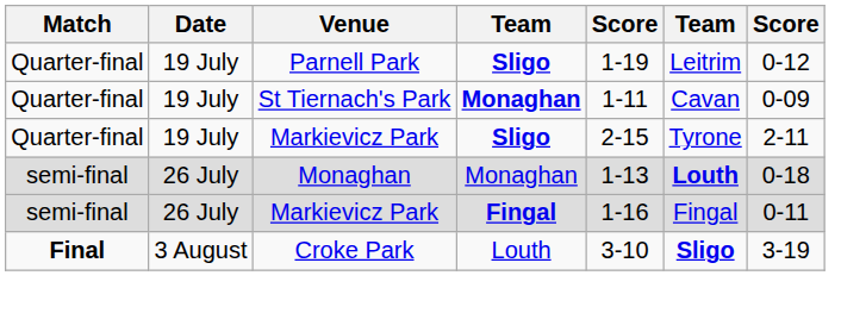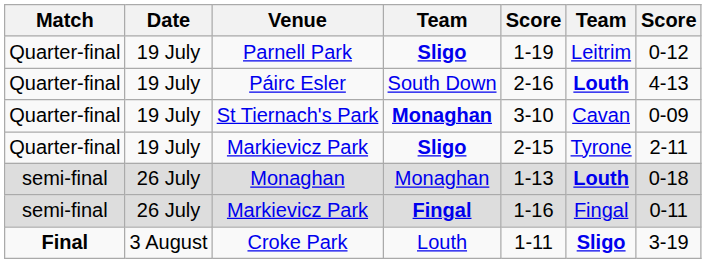+ row: Quarter-final | 19 July | Páirc Esler | South Down | 2-16 | Louth | 4-13
St Tiernach's Park | column 5: 1-11 -> 3-10
Croke Park | column 5: 3-10 -> 1-11
